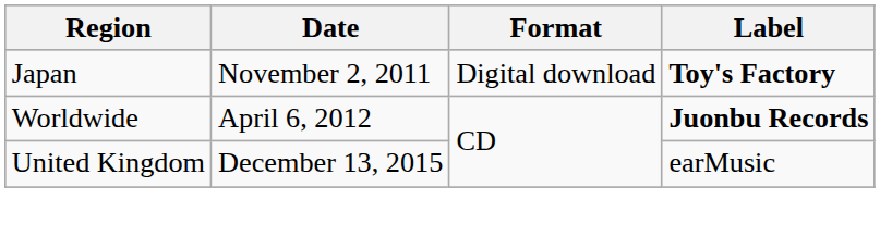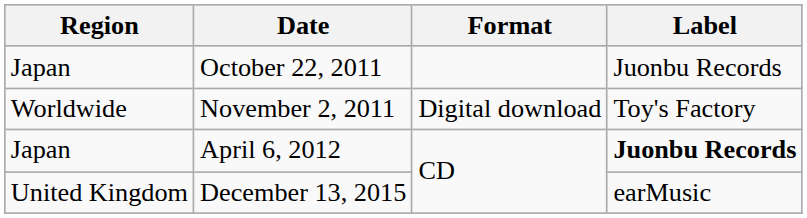+ row: Japan | October 22, 2011 | Juonbu Records
November 2, 2011 | Region: Japan -> Worldwide
November 2, 2011 | Label: bold -> normal
April 6, 2012 | Region: Worldwide -> Japan
